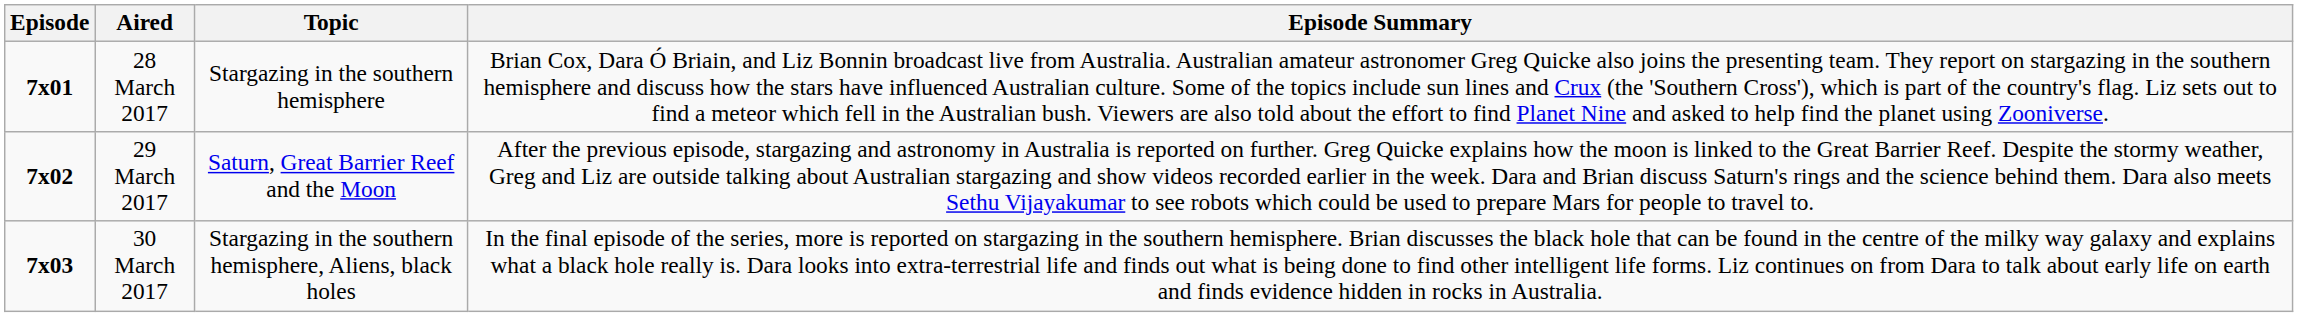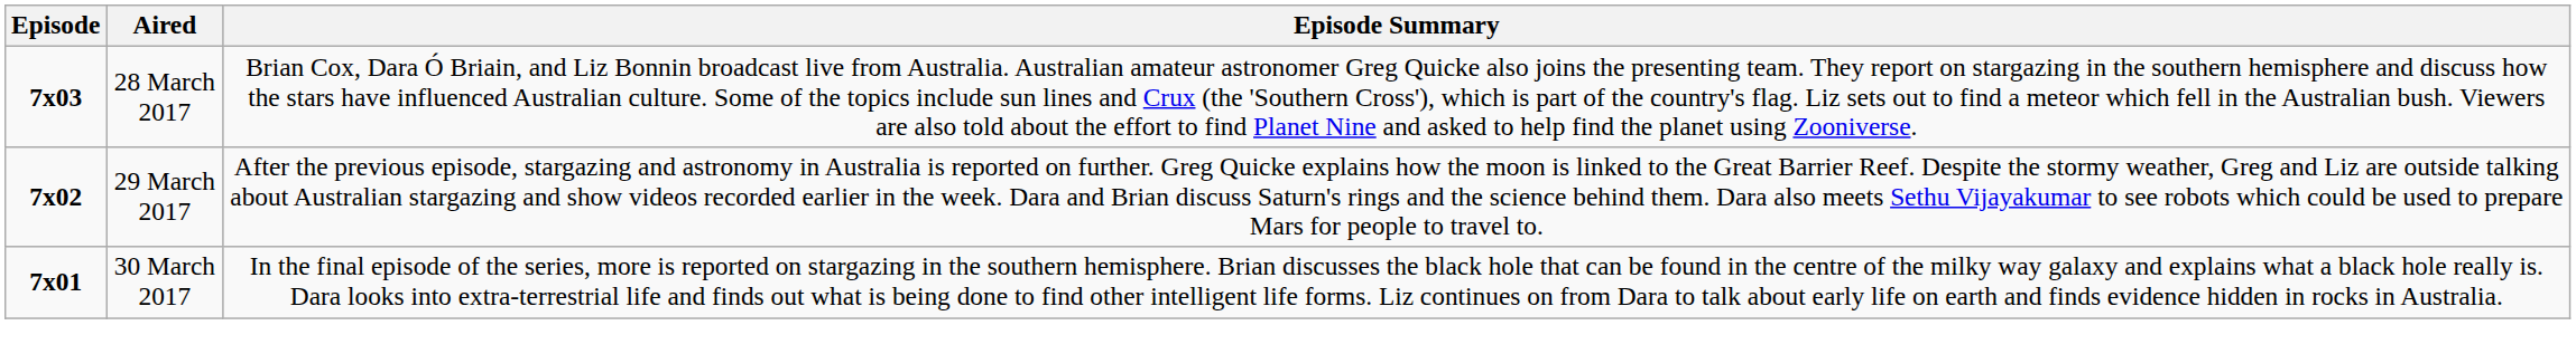- column: Topic | Stargazing in the southern hemisphere | Saturn, Great Barrier Reef and the Moon | Stargazing in the southern hemisphere, Aliens, black holes
28 March 2017 | Episode: 7x01 -> 7x03
30 March 2017 | Episode: 7x03 -> 7x01
